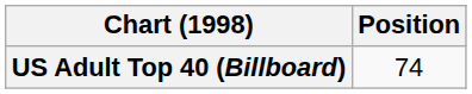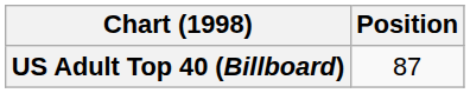US Adult Top 40 (Billboard) | Position: 74 -> 87
